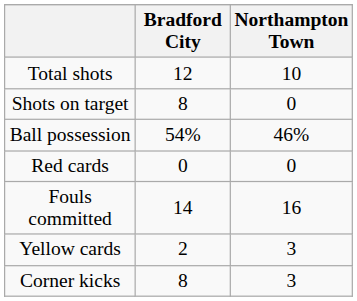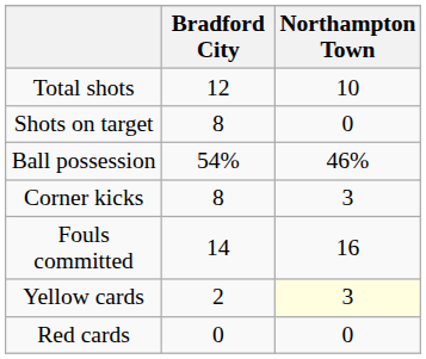rows swapped: Corner kicks <-> Red cards
Yellow cards | Northampton Town: no background -> lightyellow background
